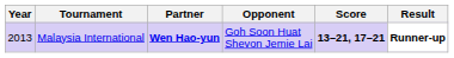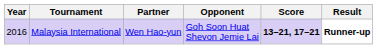Malaysia International | Year: 2013 -> 2016
Malaysia International | Partner: bold -> normal
